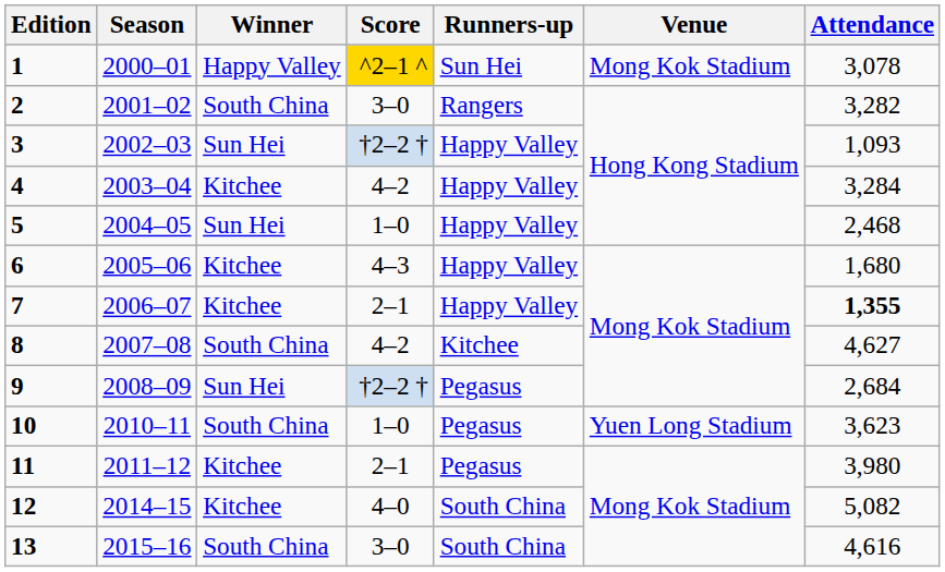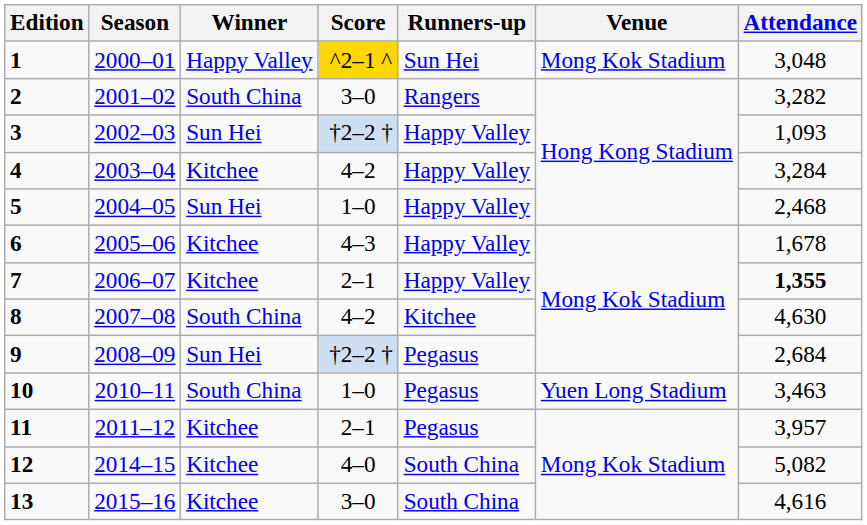1 | Attendance: 3,078 -> 3,048
6 | Attendance: 1,680 -> 1,678
8 | Attendance: 4,627 -> 4,630
10 | Attendance: 3,623 -> 3,463
11 | Attendance: 3,980 -> 3,957
13 | Winner: South China -> Kitchee
